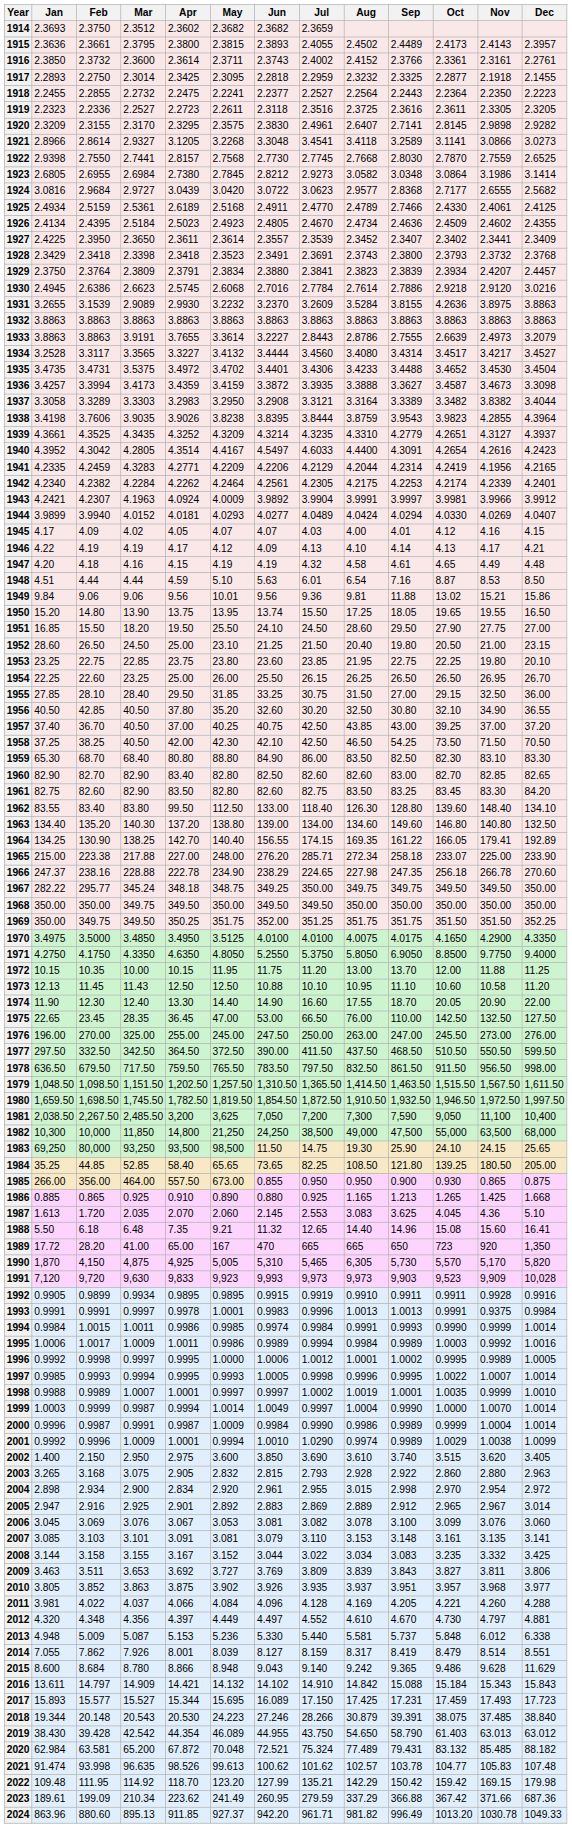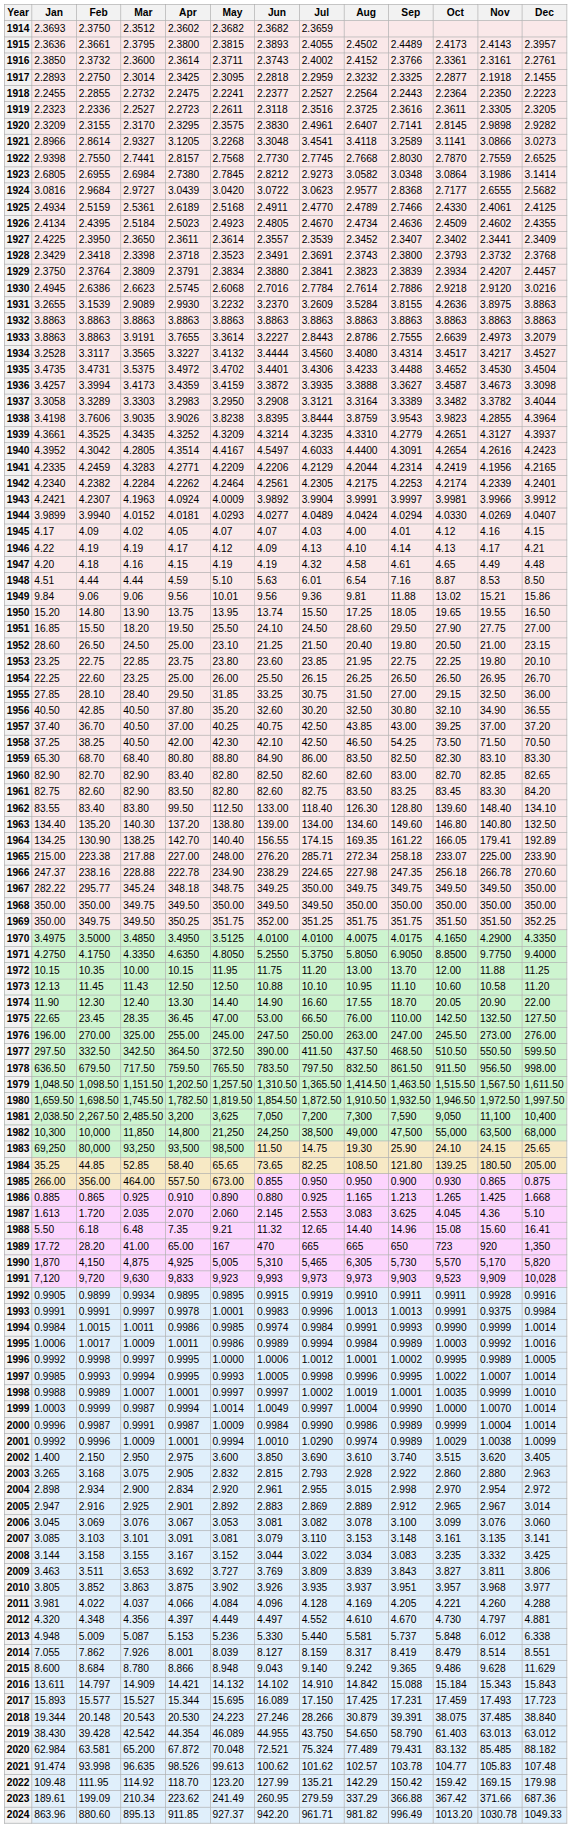1928 | Apr: 2.3418 -> 2.3718
1937 | Nov: 3.8382 -> 3.3782
